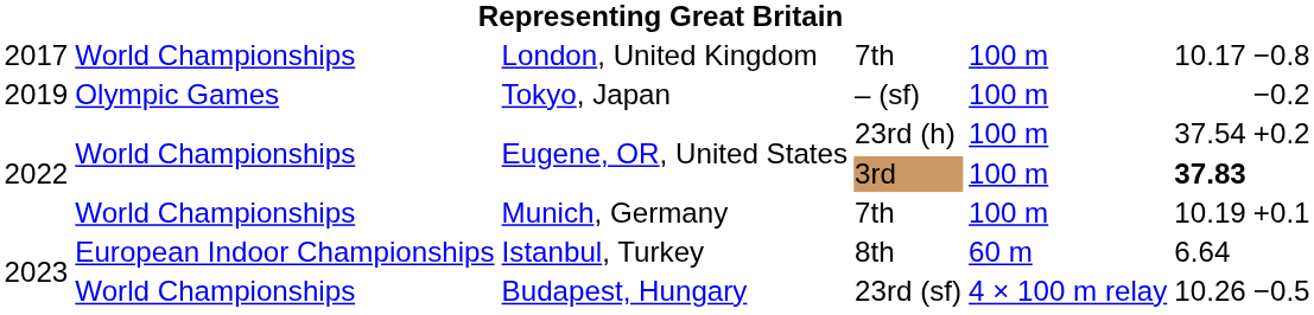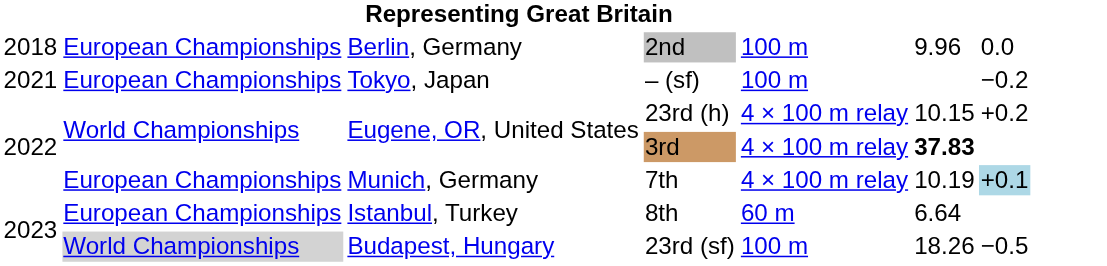- row: 2017 | World Championships | London, United Kingdom | 7th | 100 m | 10.17 | −0.8
+ row: 2018 | European Championships | Berlin, Germany | 2nd | 100 m | 9.96 | 0.0
Tokyo, Japan | column 1: 2019 -> 2021
Tokyo, Japan | column 2: Olympic Games -> European Championships
Eugene, OR, United States / 23rd (h) | column 5: 100 m -> 4 × 100 m relay
Eugene, OR, United States / 23rd (h) | column 6: 37.54 -> 10.15
Eugene, OR, United States / 3rd | column 5: 100 m -> 4 × 100 m relay
Munich, Germany | column 2: World Championships -> European Championships
Munich, Germany | column 5: 100 m -> 4 × 100 m relay
Munich, Germany | column 7: no background -> lightblue background
Istanbul, Turkey | column 2: European Indoor Championships -> European Championships
Budapest, Hungary | column 2: no background -> lightgrey background
Budapest, Hungary | column 5: 4 × 100 m relay -> 100 m
Budapest, Hungary | column 6: 10.26 -> 18.26
